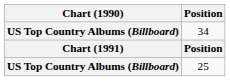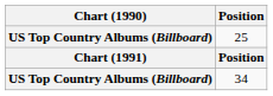rows swapped: 34 <-> 25
